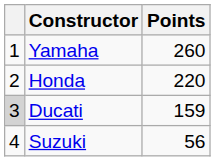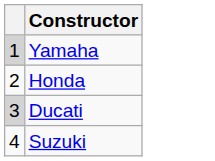- column: Points | 260 | 220 | 159 | 56
Yamaha | column 1: no background -> lightgrey background
